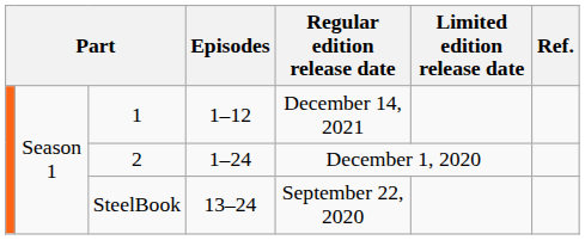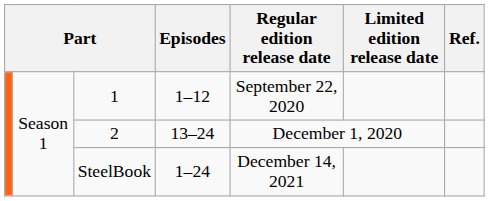1 | Regular edition release date: December 14, 2021 -> September 22, 2020
2 | Episodes: 1–24 -> 13–24
SteelBook | Episodes: 13–24 -> 1–24
SteelBook | Regular edition release date: September 22, 2020 -> December 14, 2021
